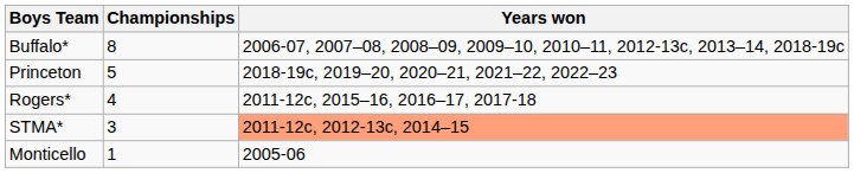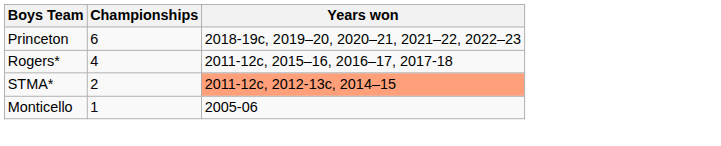- row: Buffalo* | 8 | 2006-07, 2007–08, 2008–09, 2009–10, 2010–11, 2012-13c, 2013–14, 2018-19c
Princeton | Championships: 5 -> 6
STMA* | Championships: 3 -> 2
